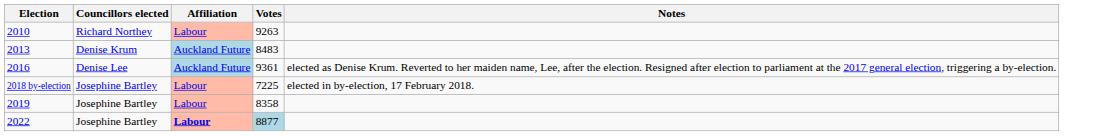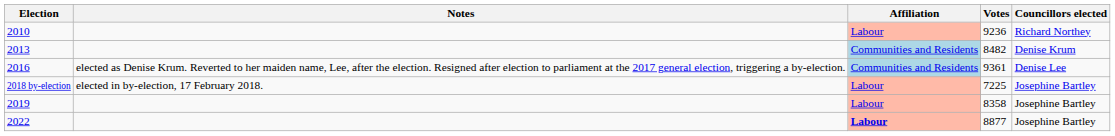columns swapped: Councillors elected <-> Notes
2010 | Votes: 9263 -> 9236
2013 | Affiliation: Auckland Future -> Communities and Residents
2013 | Votes: 8483 -> 8482
2016 | Affiliation: Auckland Future -> Communities and Residents
2022 | Votes: lightblue background -> no background
